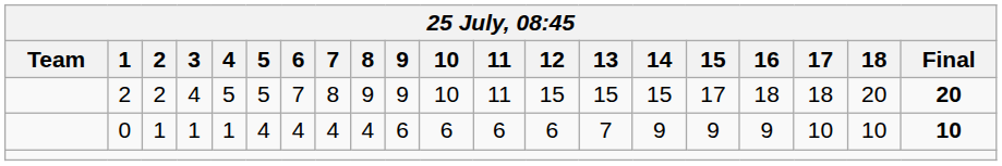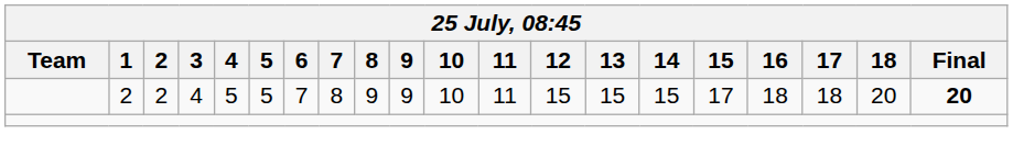- row: 0 | 1 | 1 | 1 | 4 | 4 | 4 | 4 | 6 | 6 | 6 | 6 | 7 | 9 | 9 | 9 | 10 | 10 | 10
